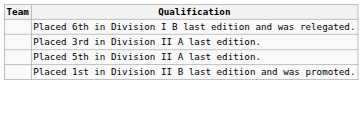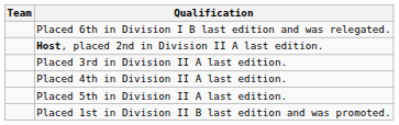+ row: Host, placed 2nd in Division II A last edition.
+ row: Placed 4th in Division II A last edition.
